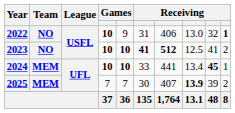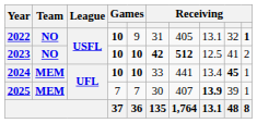2022 | column 7: 406 -> 405
2022 | column 8: 13.0 -> 13.1
2023 | column 6: 41 -> 42
2025 | column 10: 2 -> 1
